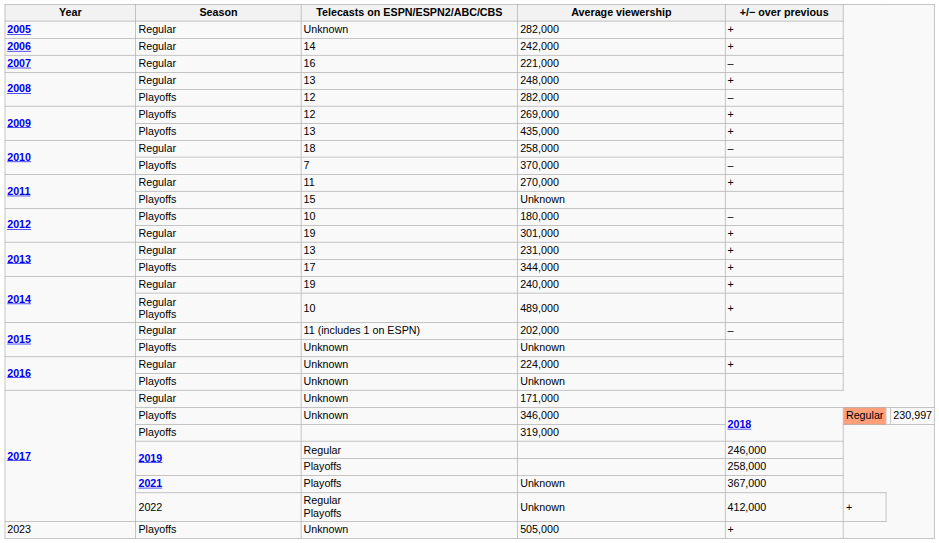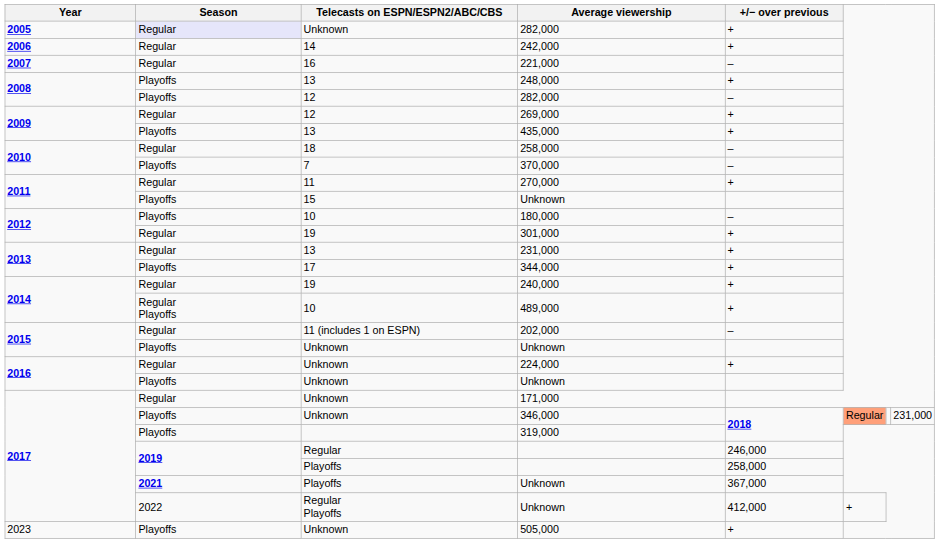Unknown / 282,000 | Season: no background -> lavender background
248,000 | Season: Regular -> Playoffs
269,000 | Season: Playoffs -> Regular
346,000 | column 8: 230,997 -> 231,000
